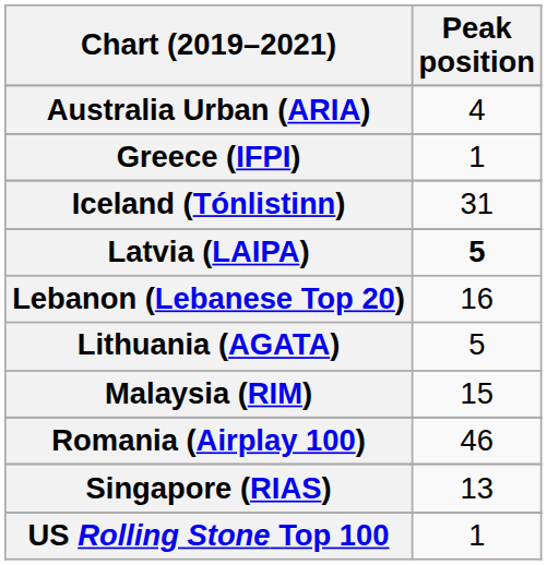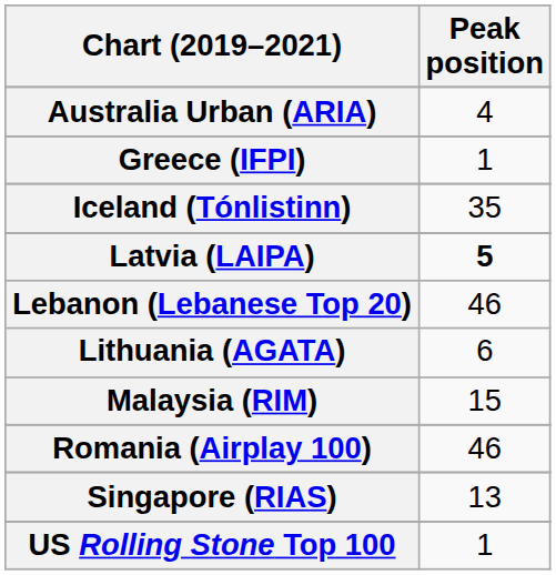Iceland (Tónlistinn) | Peak position: 31 -> 35
Lebanon (Lebanese Top 20) | Peak position: 16 -> 46
Lithuania (AGATA) | Peak position: 5 -> 6
